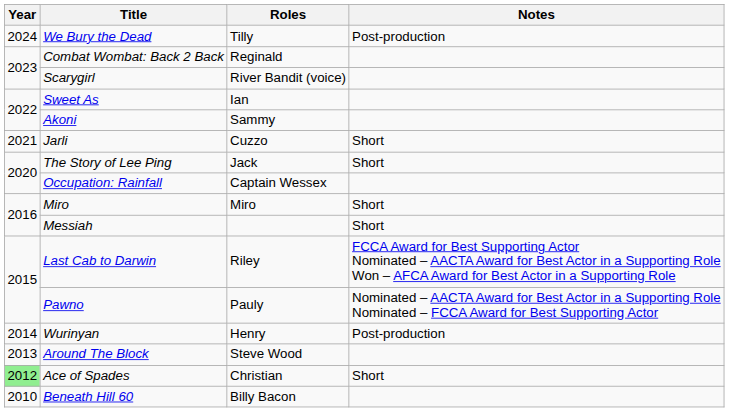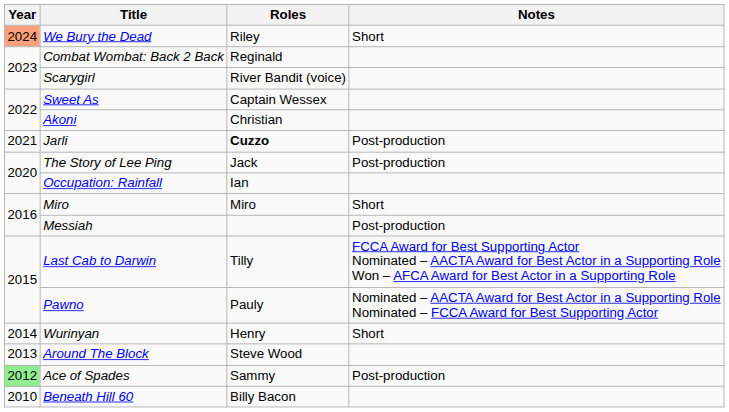We Bury the Dead | Year: no background -> lightsalmon background
We Bury the Dead | Roles: Tilly -> Riley
We Bury the Dead | Notes: Post-production -> Short
Sweet As | Roles: Ian -> Captain Wessex
Akoni | Roles: Sammy -> Christian
Jarli | Roles: normal -> bold
Jarli | Notes: Short -> Post-production
The Story of Lee Ping | Notes: Short -> Post-production
Occupation: Rainfall | Roles: Captain Wessex -> Ian
Messiah | Notes: Short -> Post-production
Last Cab to Darwin | Roles: Riley -> Tilly
Wurinyan | Notes: Post-production -> Short
Ace of Spades | Roles: Christian -> Sammy
Ace of Spades | Notes: Short -> Post-production
